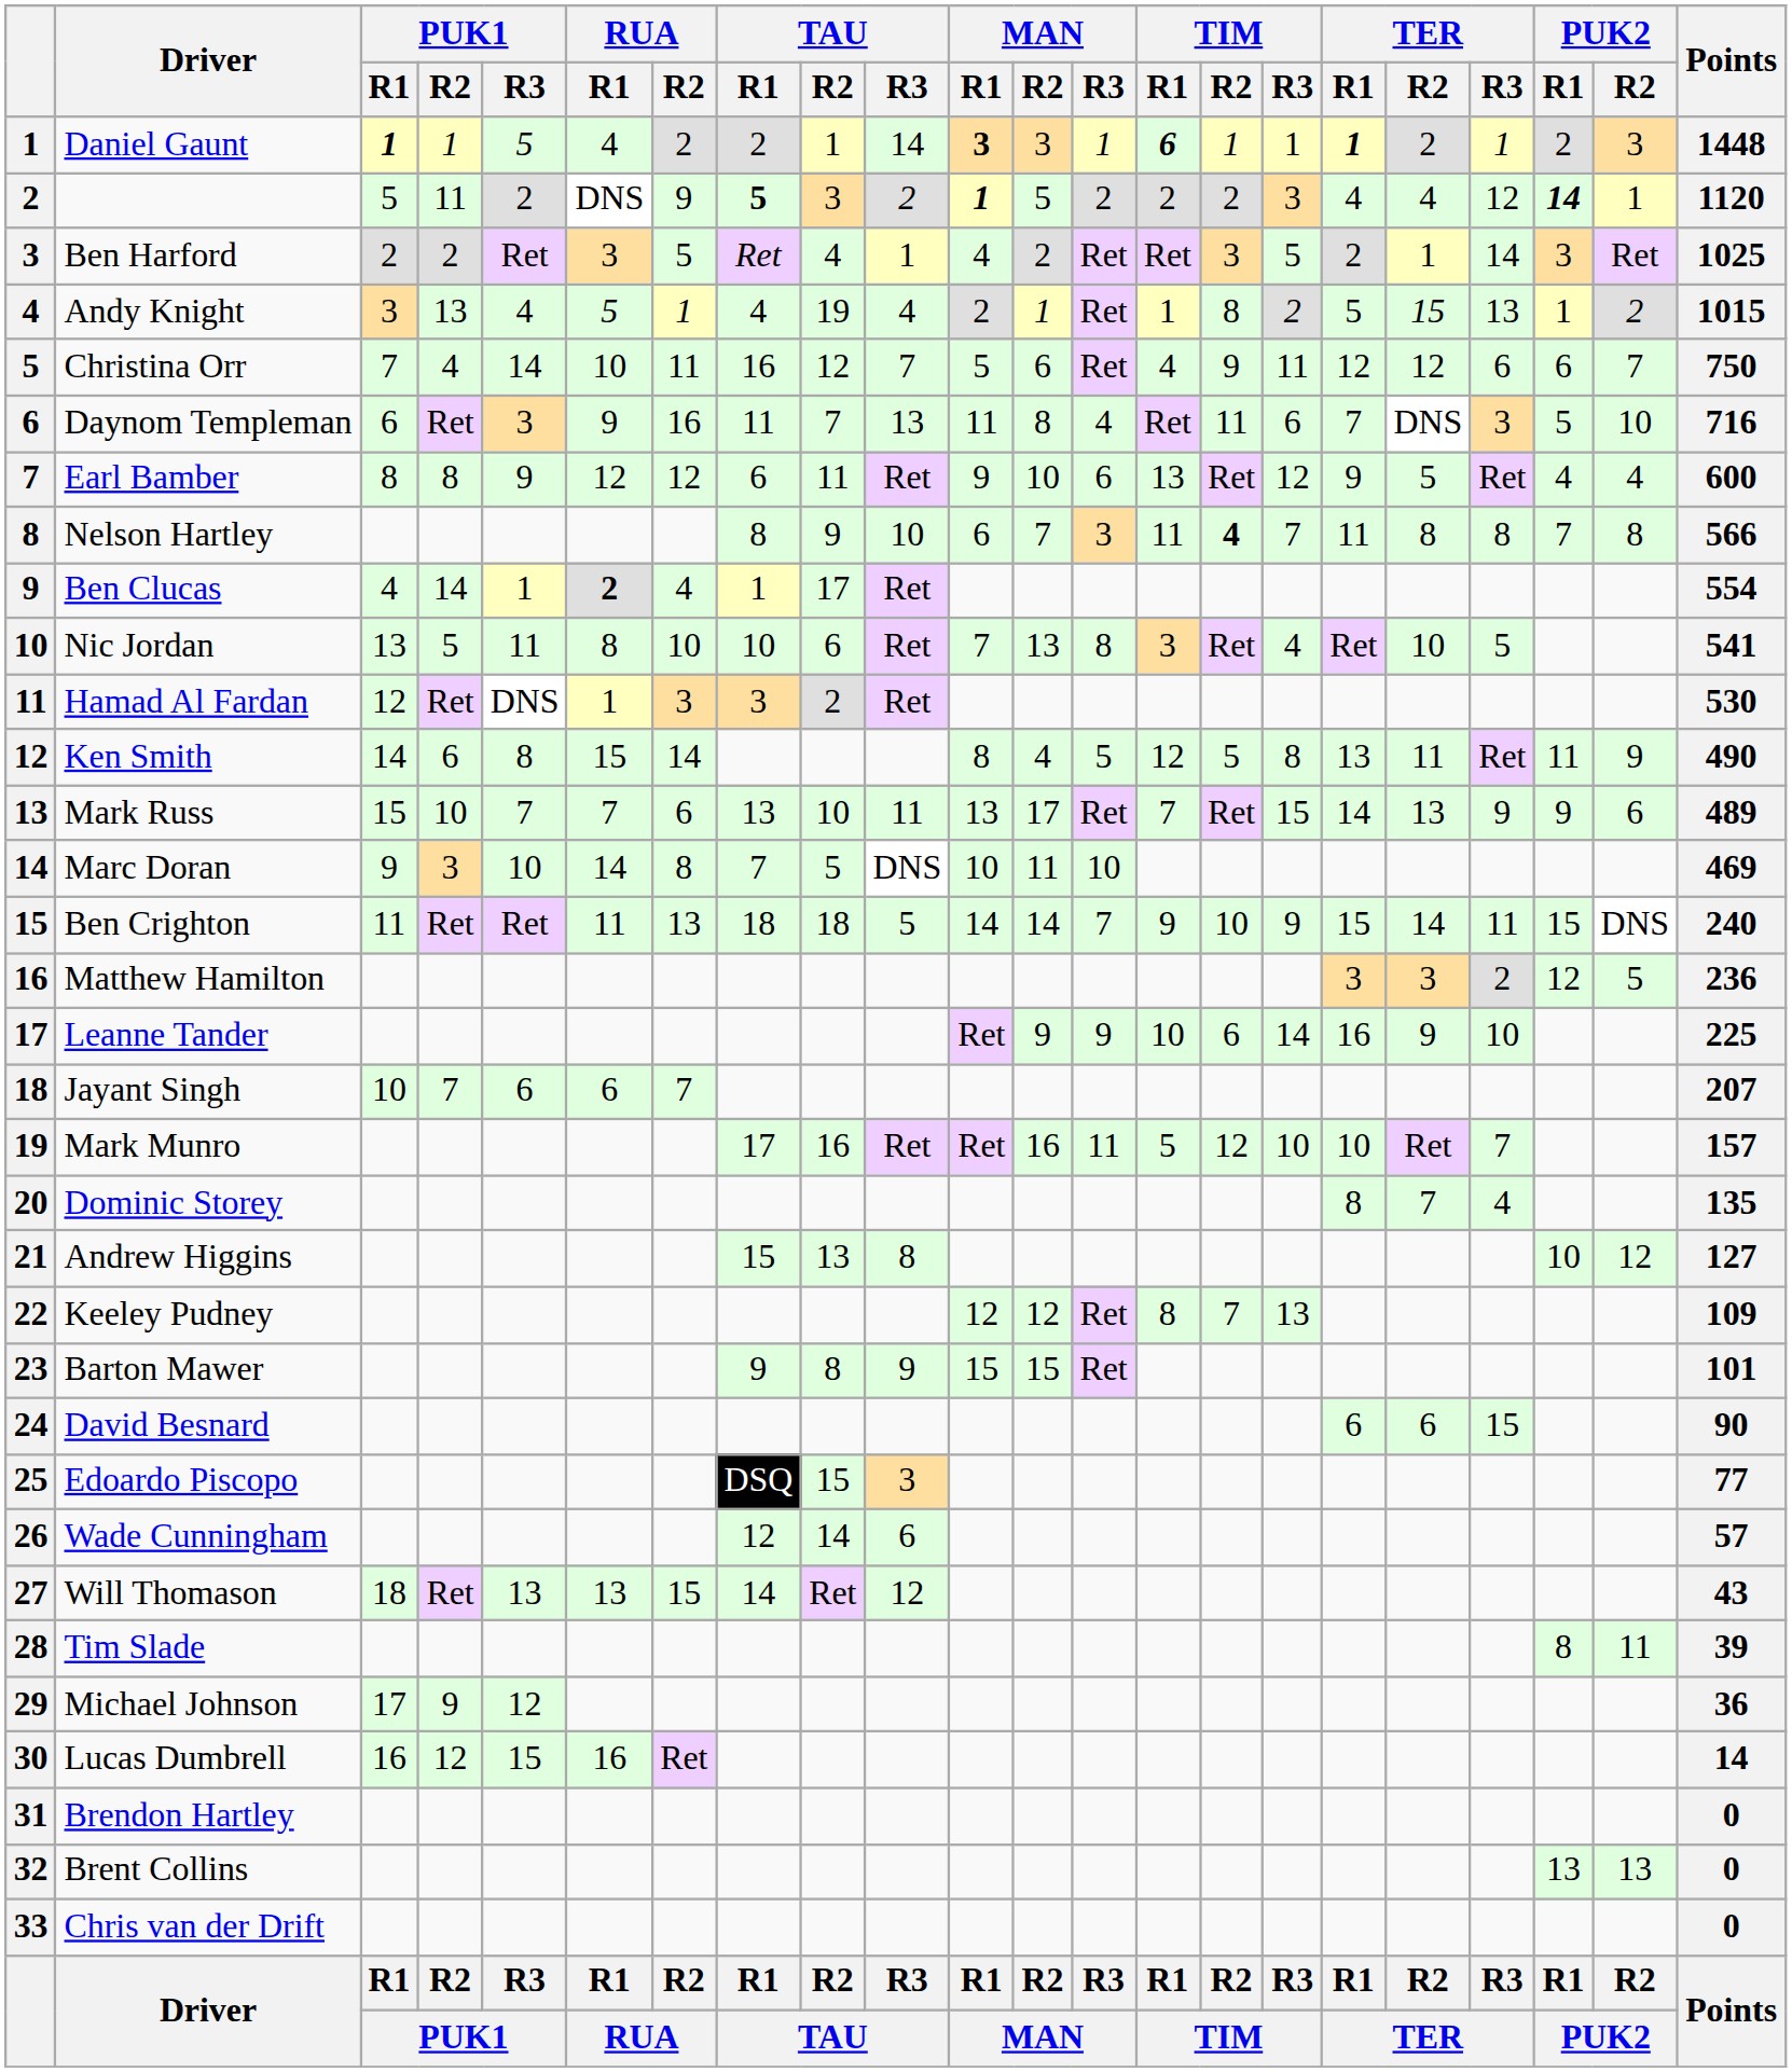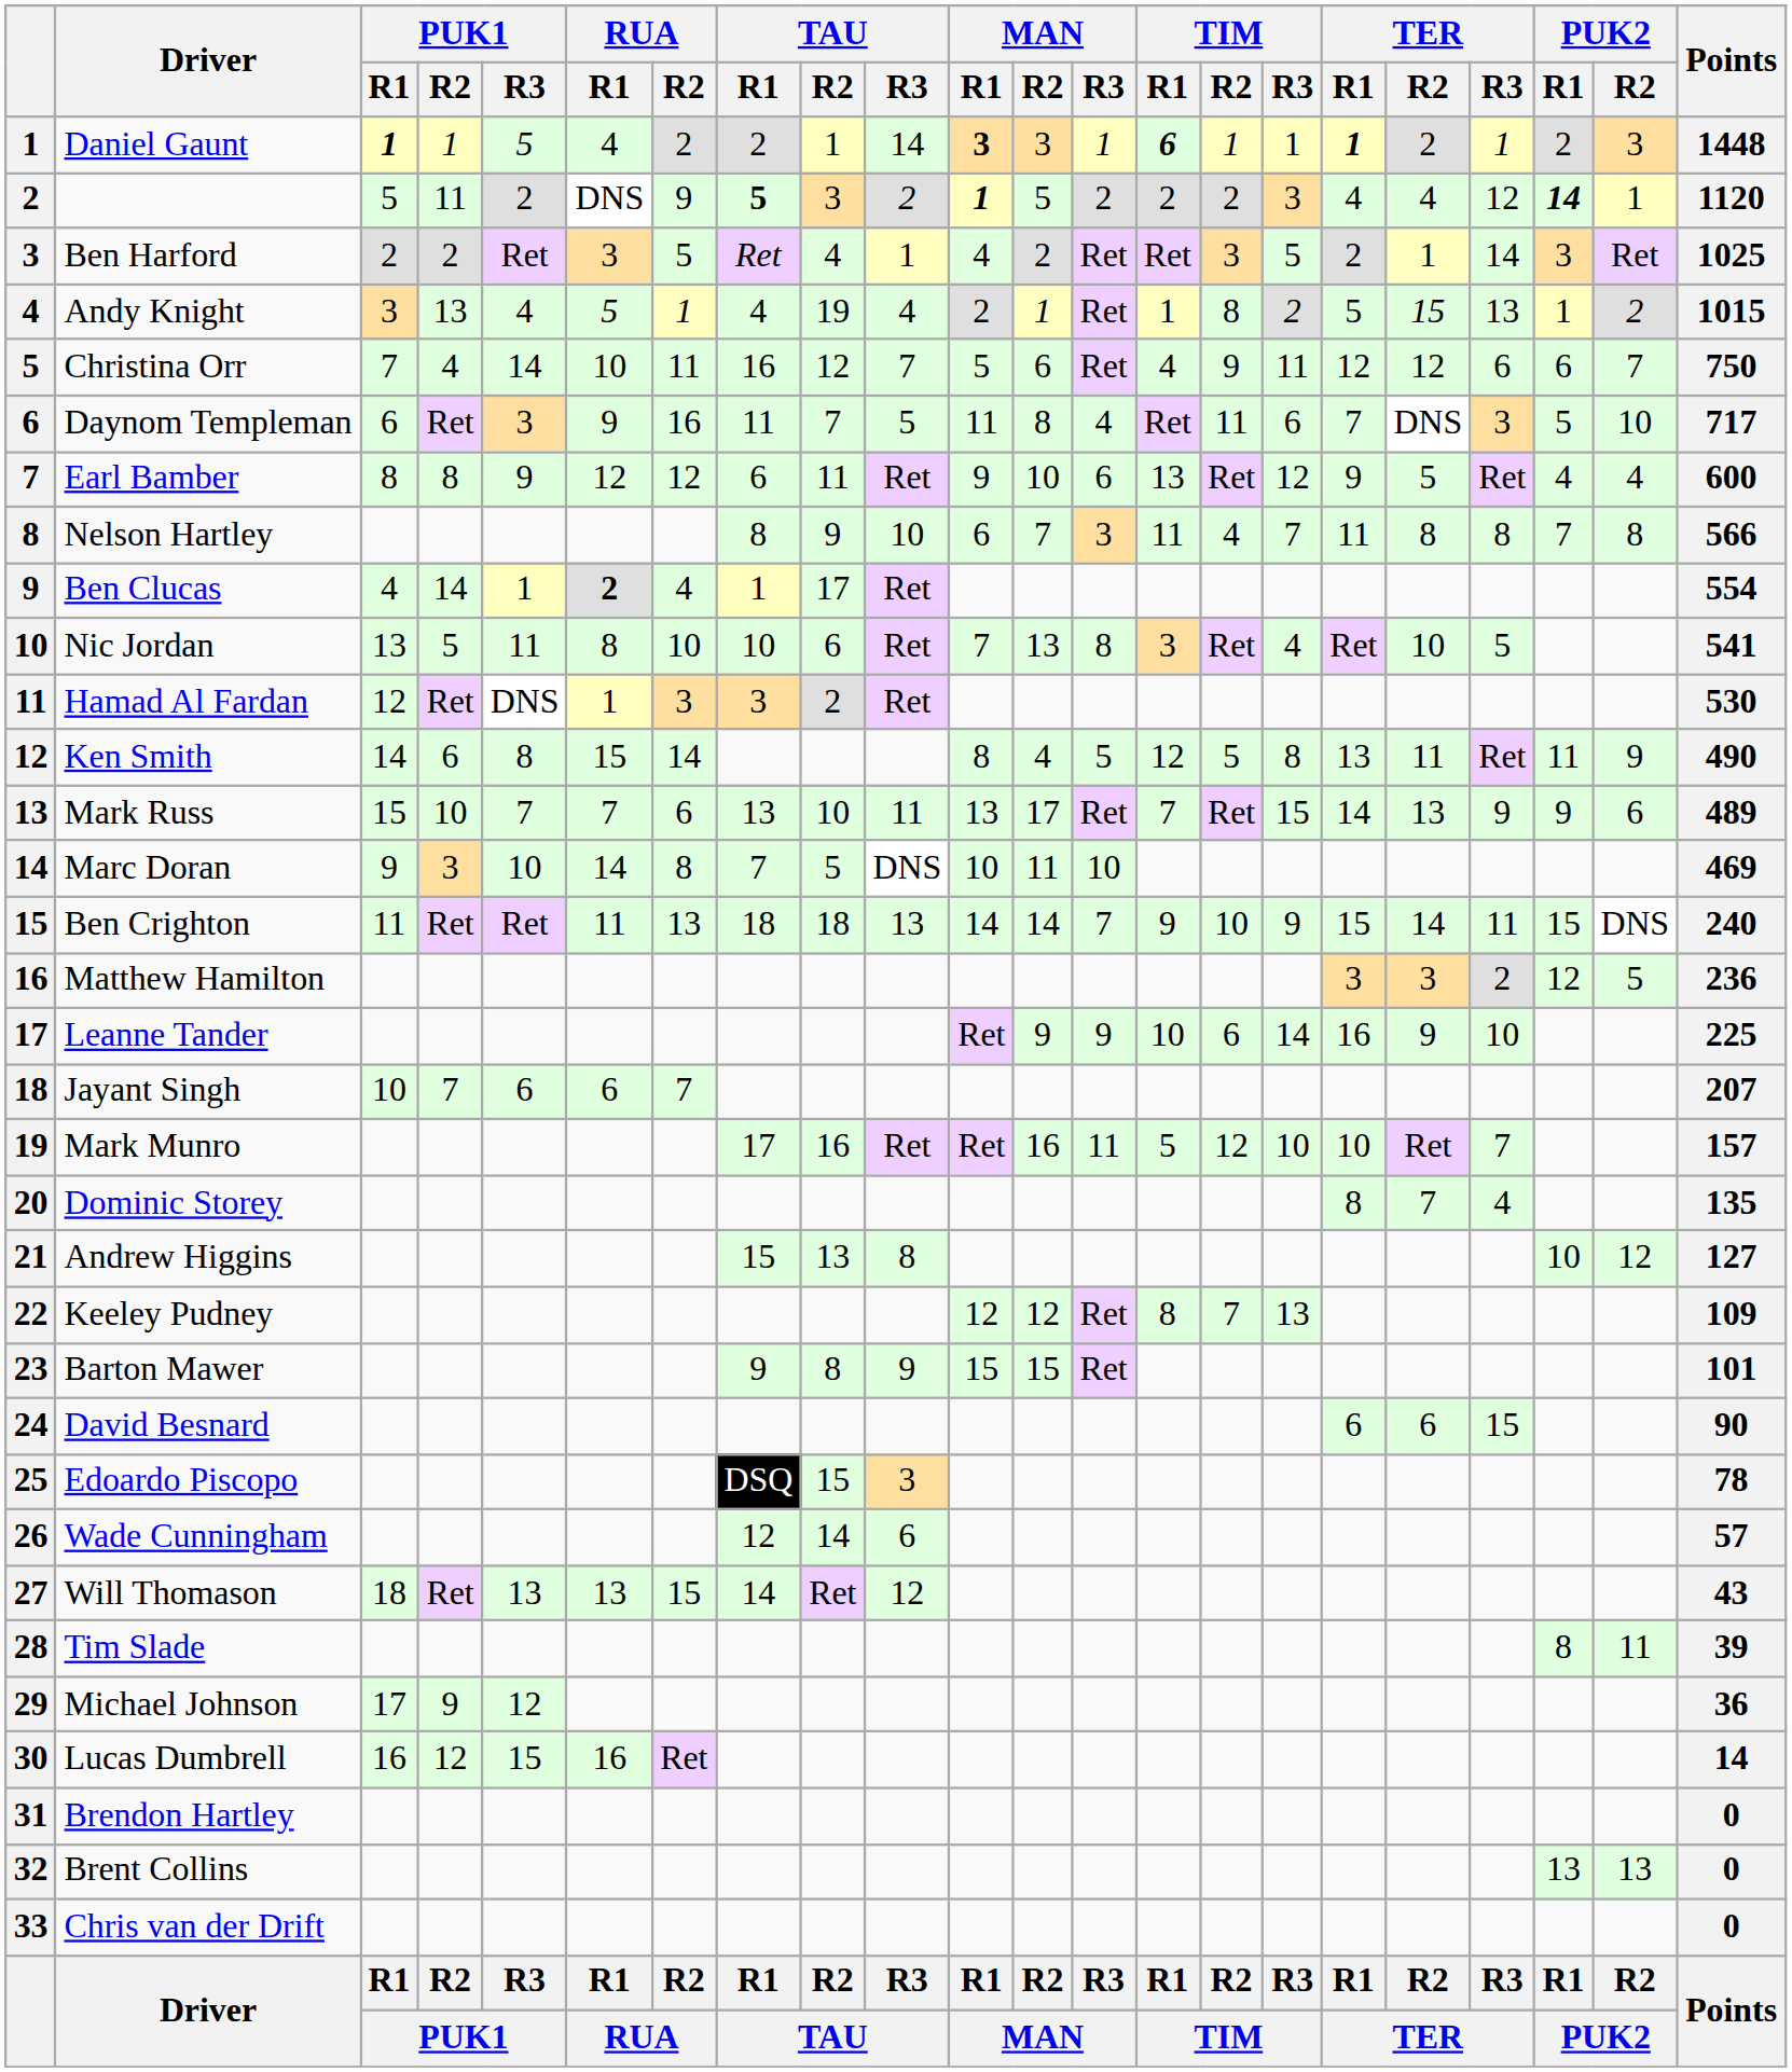Daynom Templeman | TAU / R3: 13 -> 5
Daynom Templeman | Points: 716 -> 717
Nelson Hartley | TIM / R2: bold -> normal
Ben Crighton | TAU / R3: 5 -> 13
Edoardo Piscopo | Points: 77 -> 78
